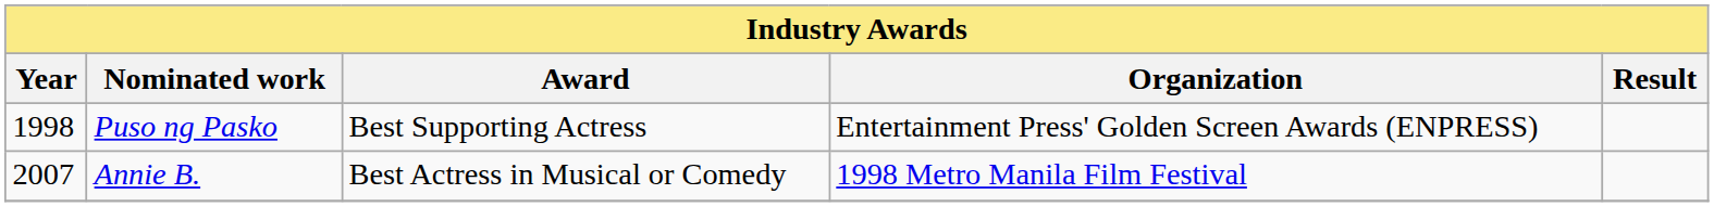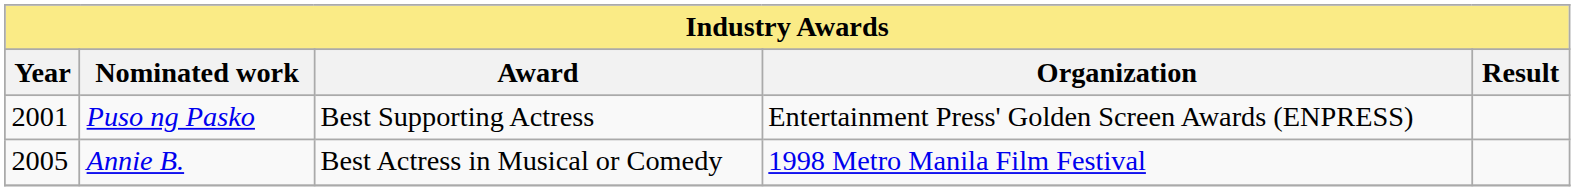Puso ng Pasko | Year: 1998 -> 2001
Annie B. | Year: 2007 -> 2005
